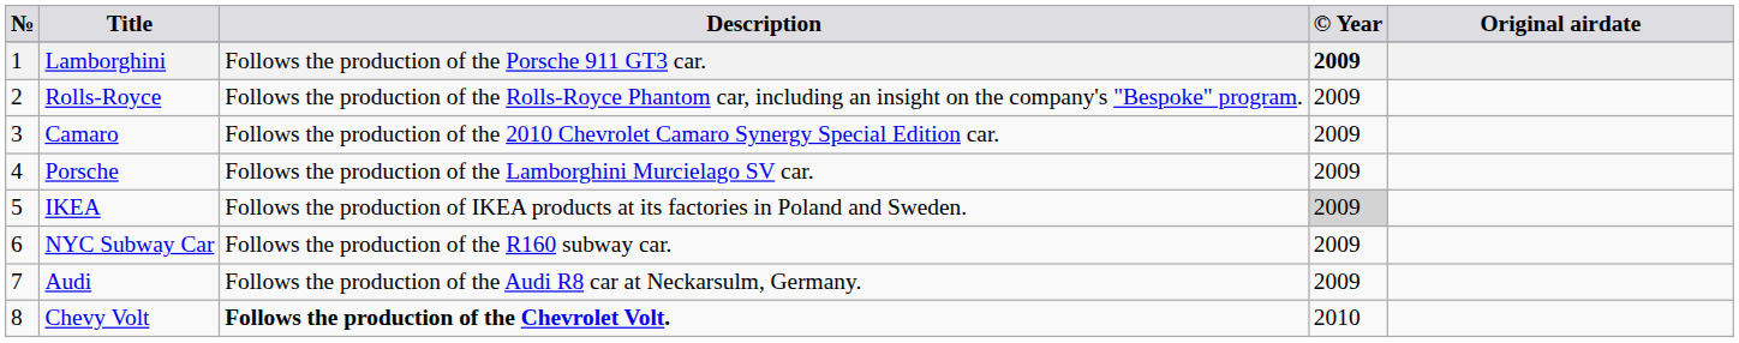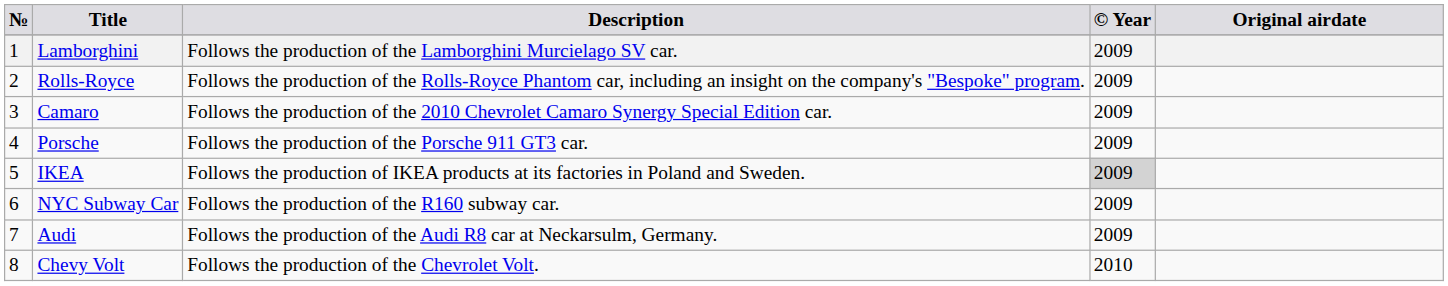Lamborghini | Description: Follows the production of the Porsche 911 GT3 car. -> Follows the production of the Lamborghini Murcielago SV car.
Lamborghini | © Year: bold -> normal
Porsche | Description: Follows the production of the Lamborghini Murcielago SV car. -> Follows the production of the Porsche 911 GT3 car.
Chevy Volt | Description: bold -> normal
